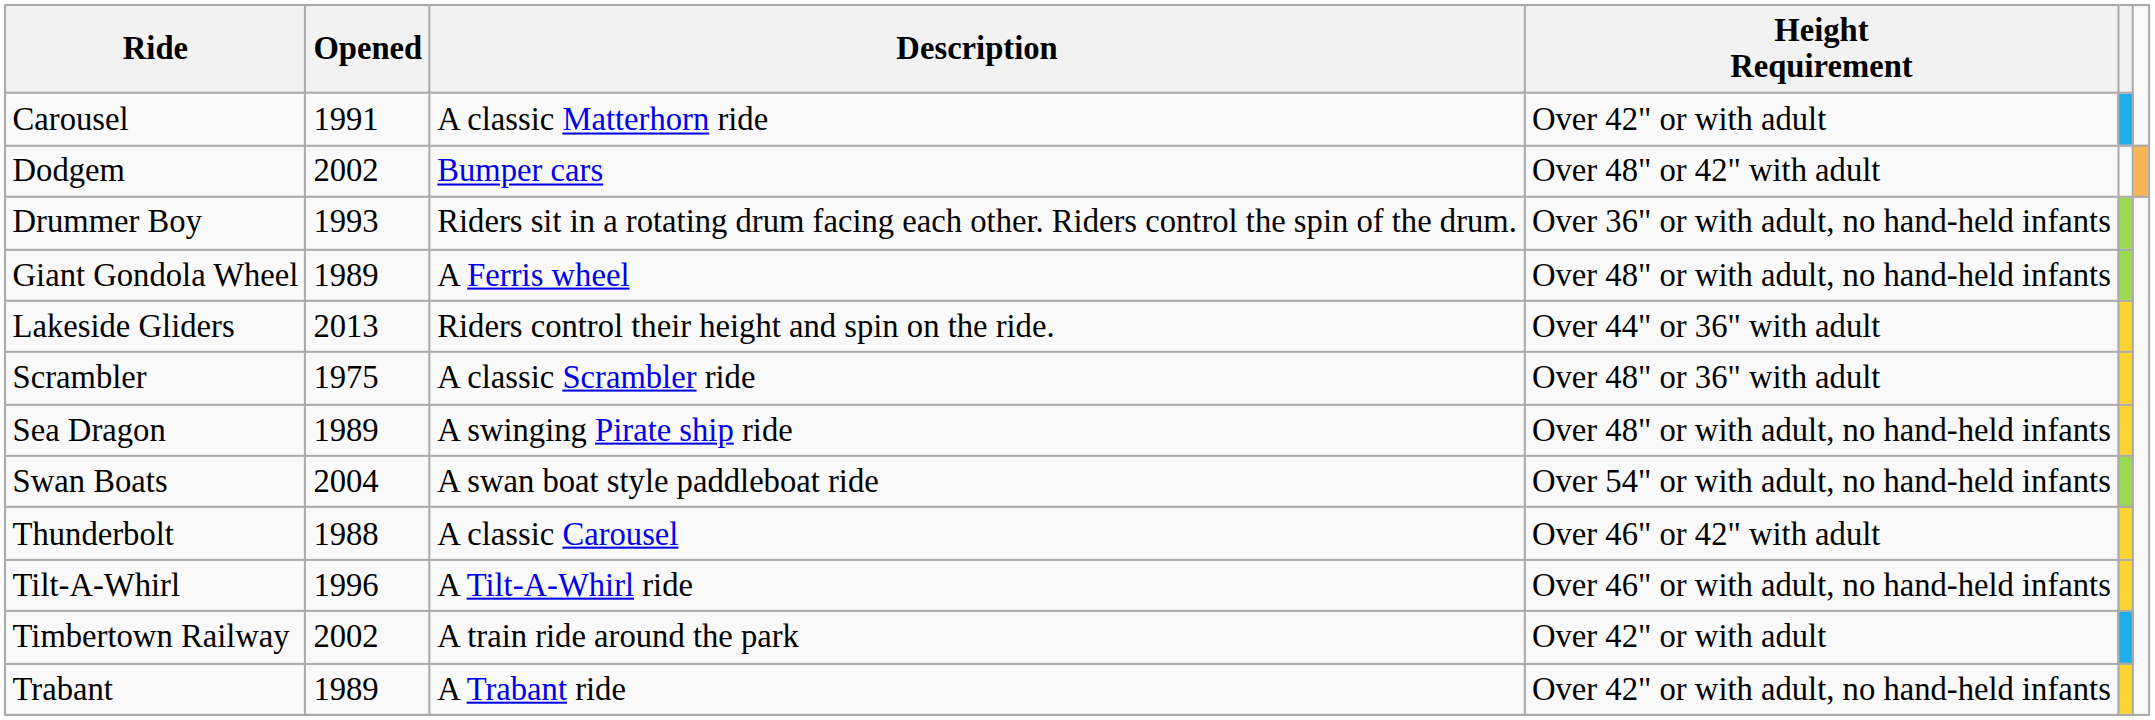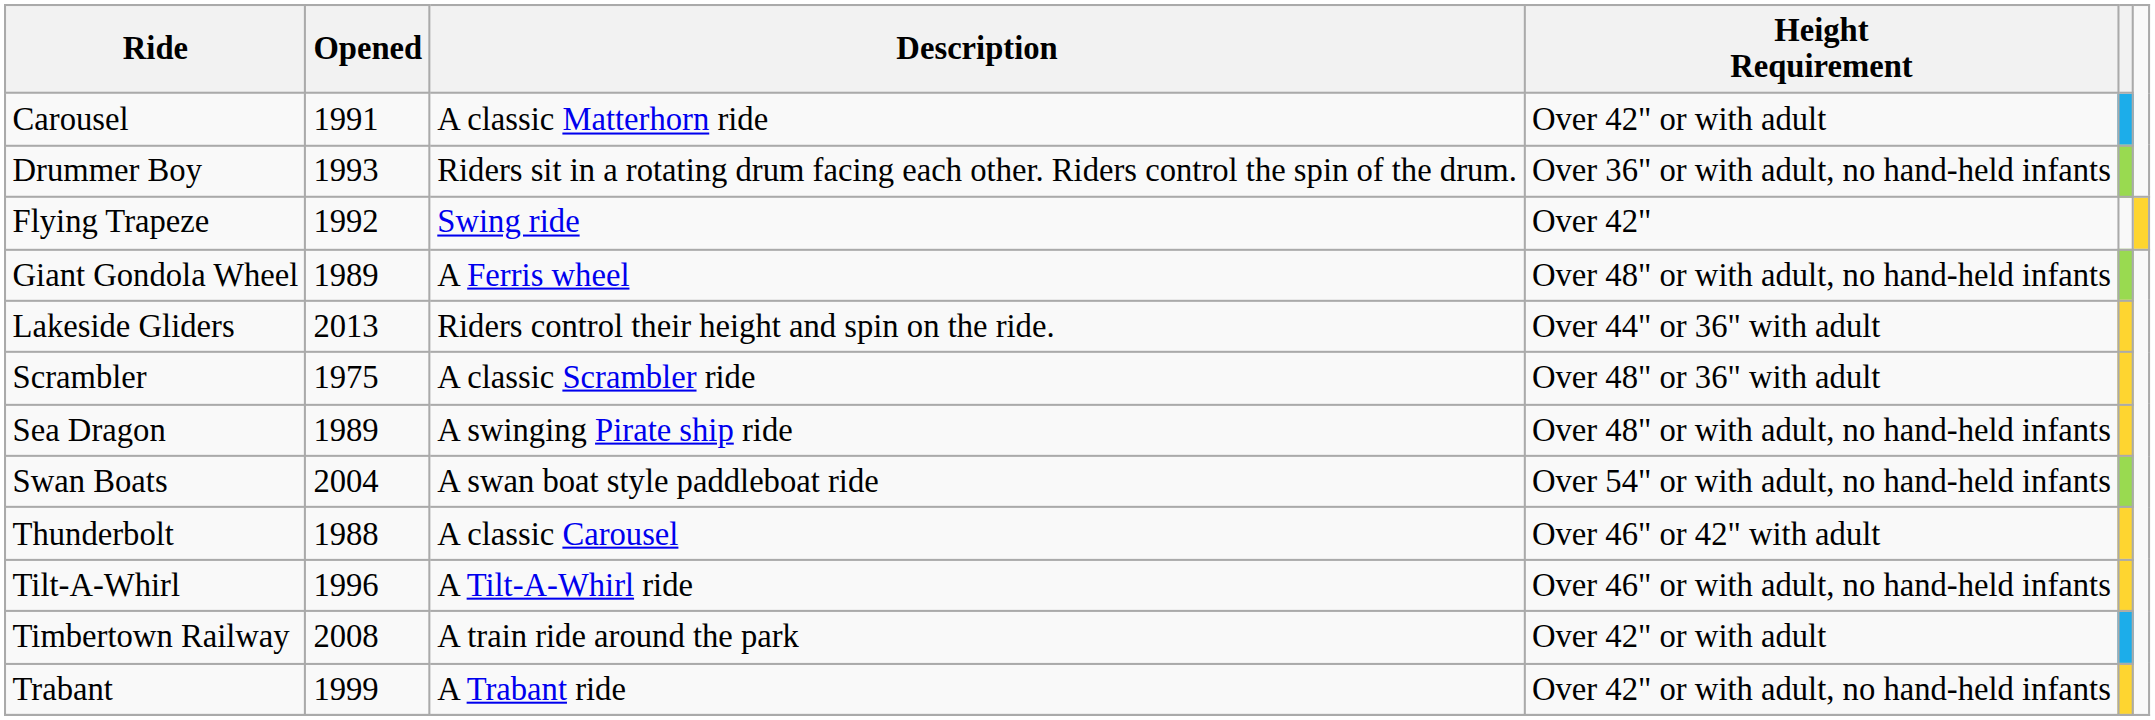- row: Dodgem | 2002 | Bumper cars | Over 48" or 42" with adult
+ row: Flying Trapeze | 1992 | Swing ride | Over 42"
Timbertown Railway | Opened: 2002 -> 2008
Trabant | Opened: 1989 -> 1999
